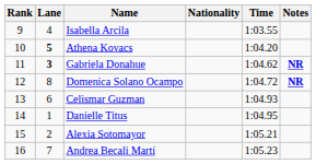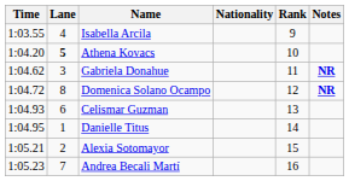columns swapped: Rank <-> Time
Gabriela Donahue | Lane: bold -> normal
